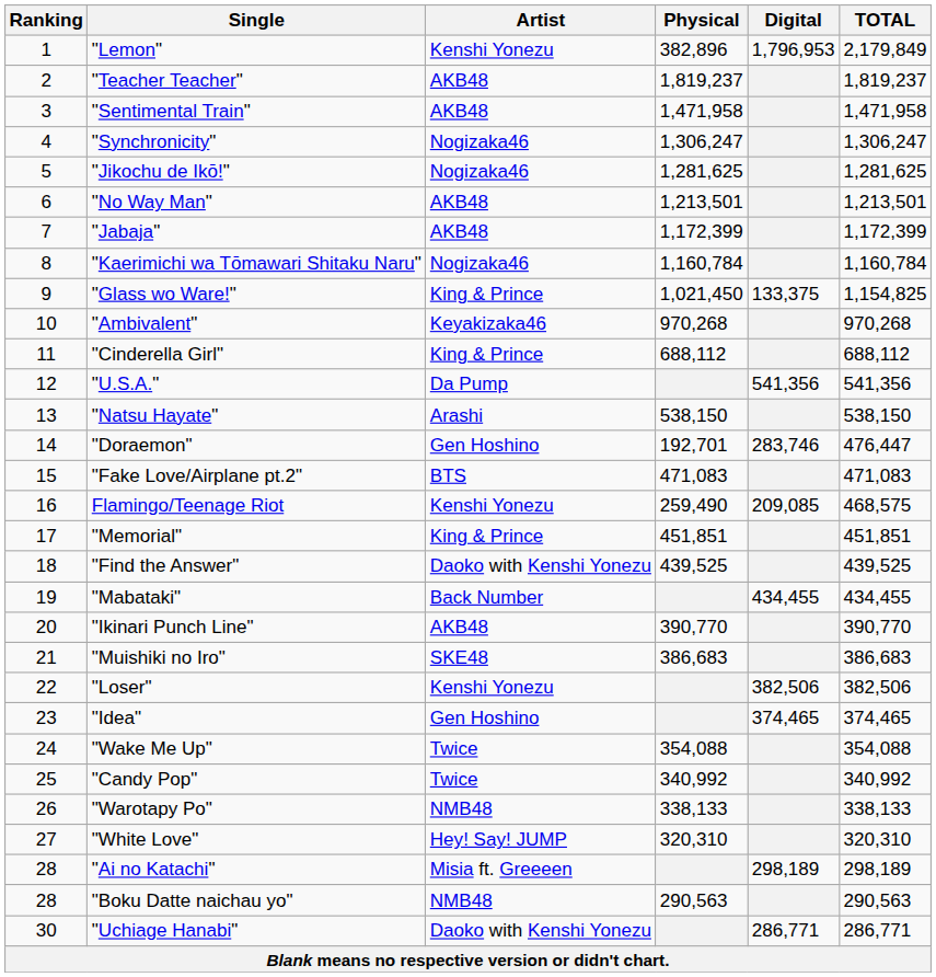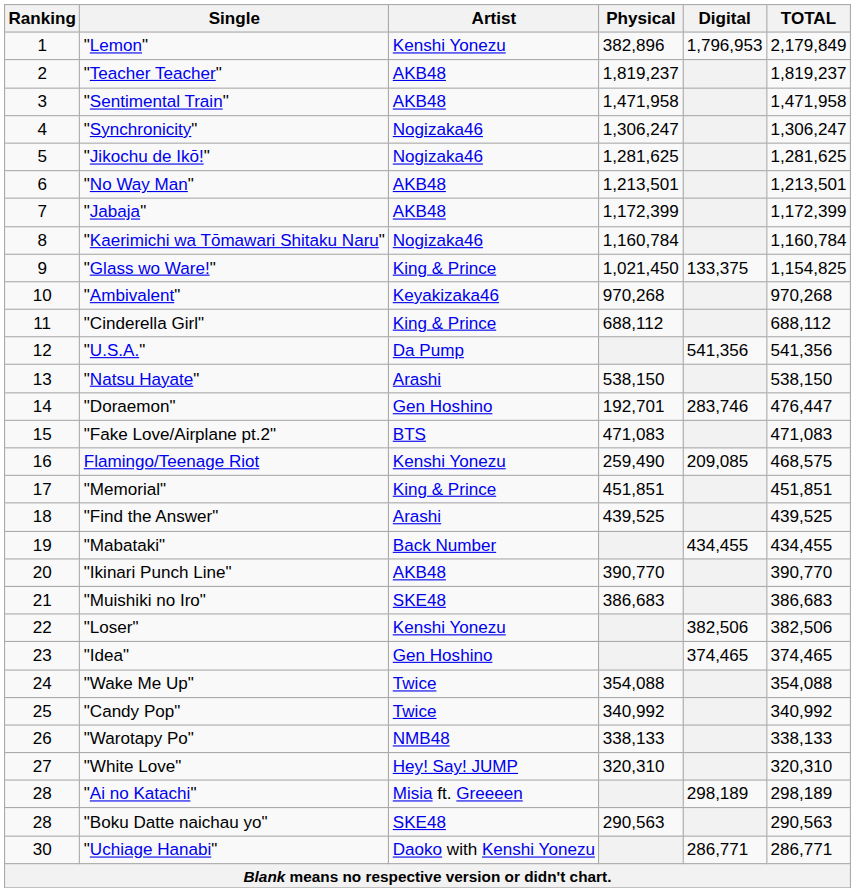"Find the Answer" | Artist: Daoko with Kenshi Yonezu -> Arashi
"Boku Datte naichau yo" | Artist: NMB48 -> SKE48
